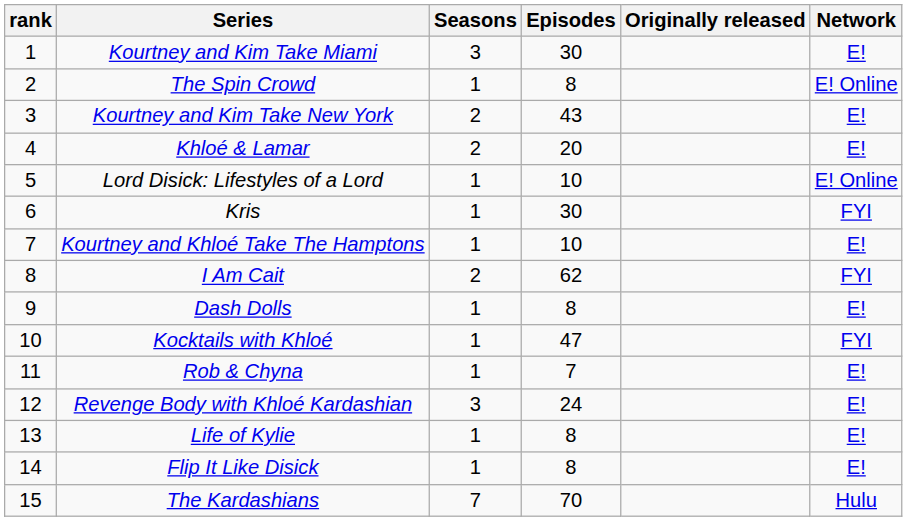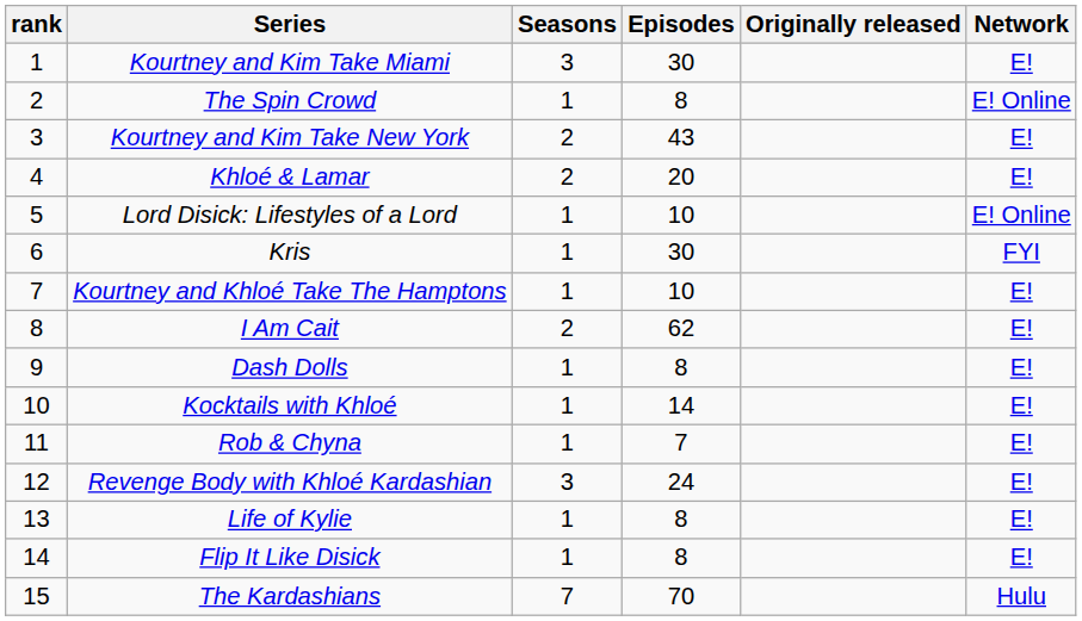I Am Cait | Network: FYI -> E!
Kocktails with Khloé | Episodes: 47 -> 14
Kocktails with Khloé | Network: FYI -> E!
